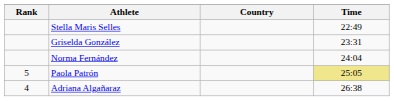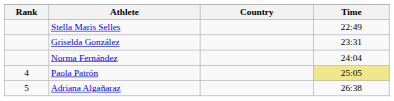Paola Patrón | Rank: 5 -> 4
Adriana Algañaraz | Rank: 4 -> 5
